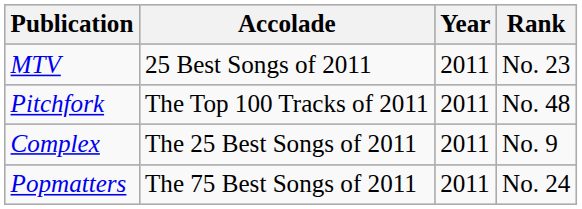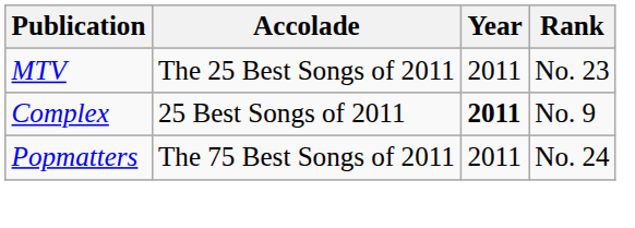MTV | Accolade: 25 Best Songs of 2011 -> The 25 Best Songs of 2011
- row: Pitchfork | The Top 100 Tracks of 2011 | 2011 | No. 48
Complex | Accolade: The 25 Best Songs of 2011 -> 25 Best Songs of 2011
Complex | Year: normal -> bold
